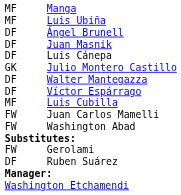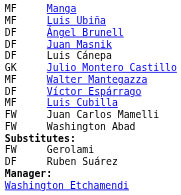Walter Mantegazza | column 1: DF -> MF
